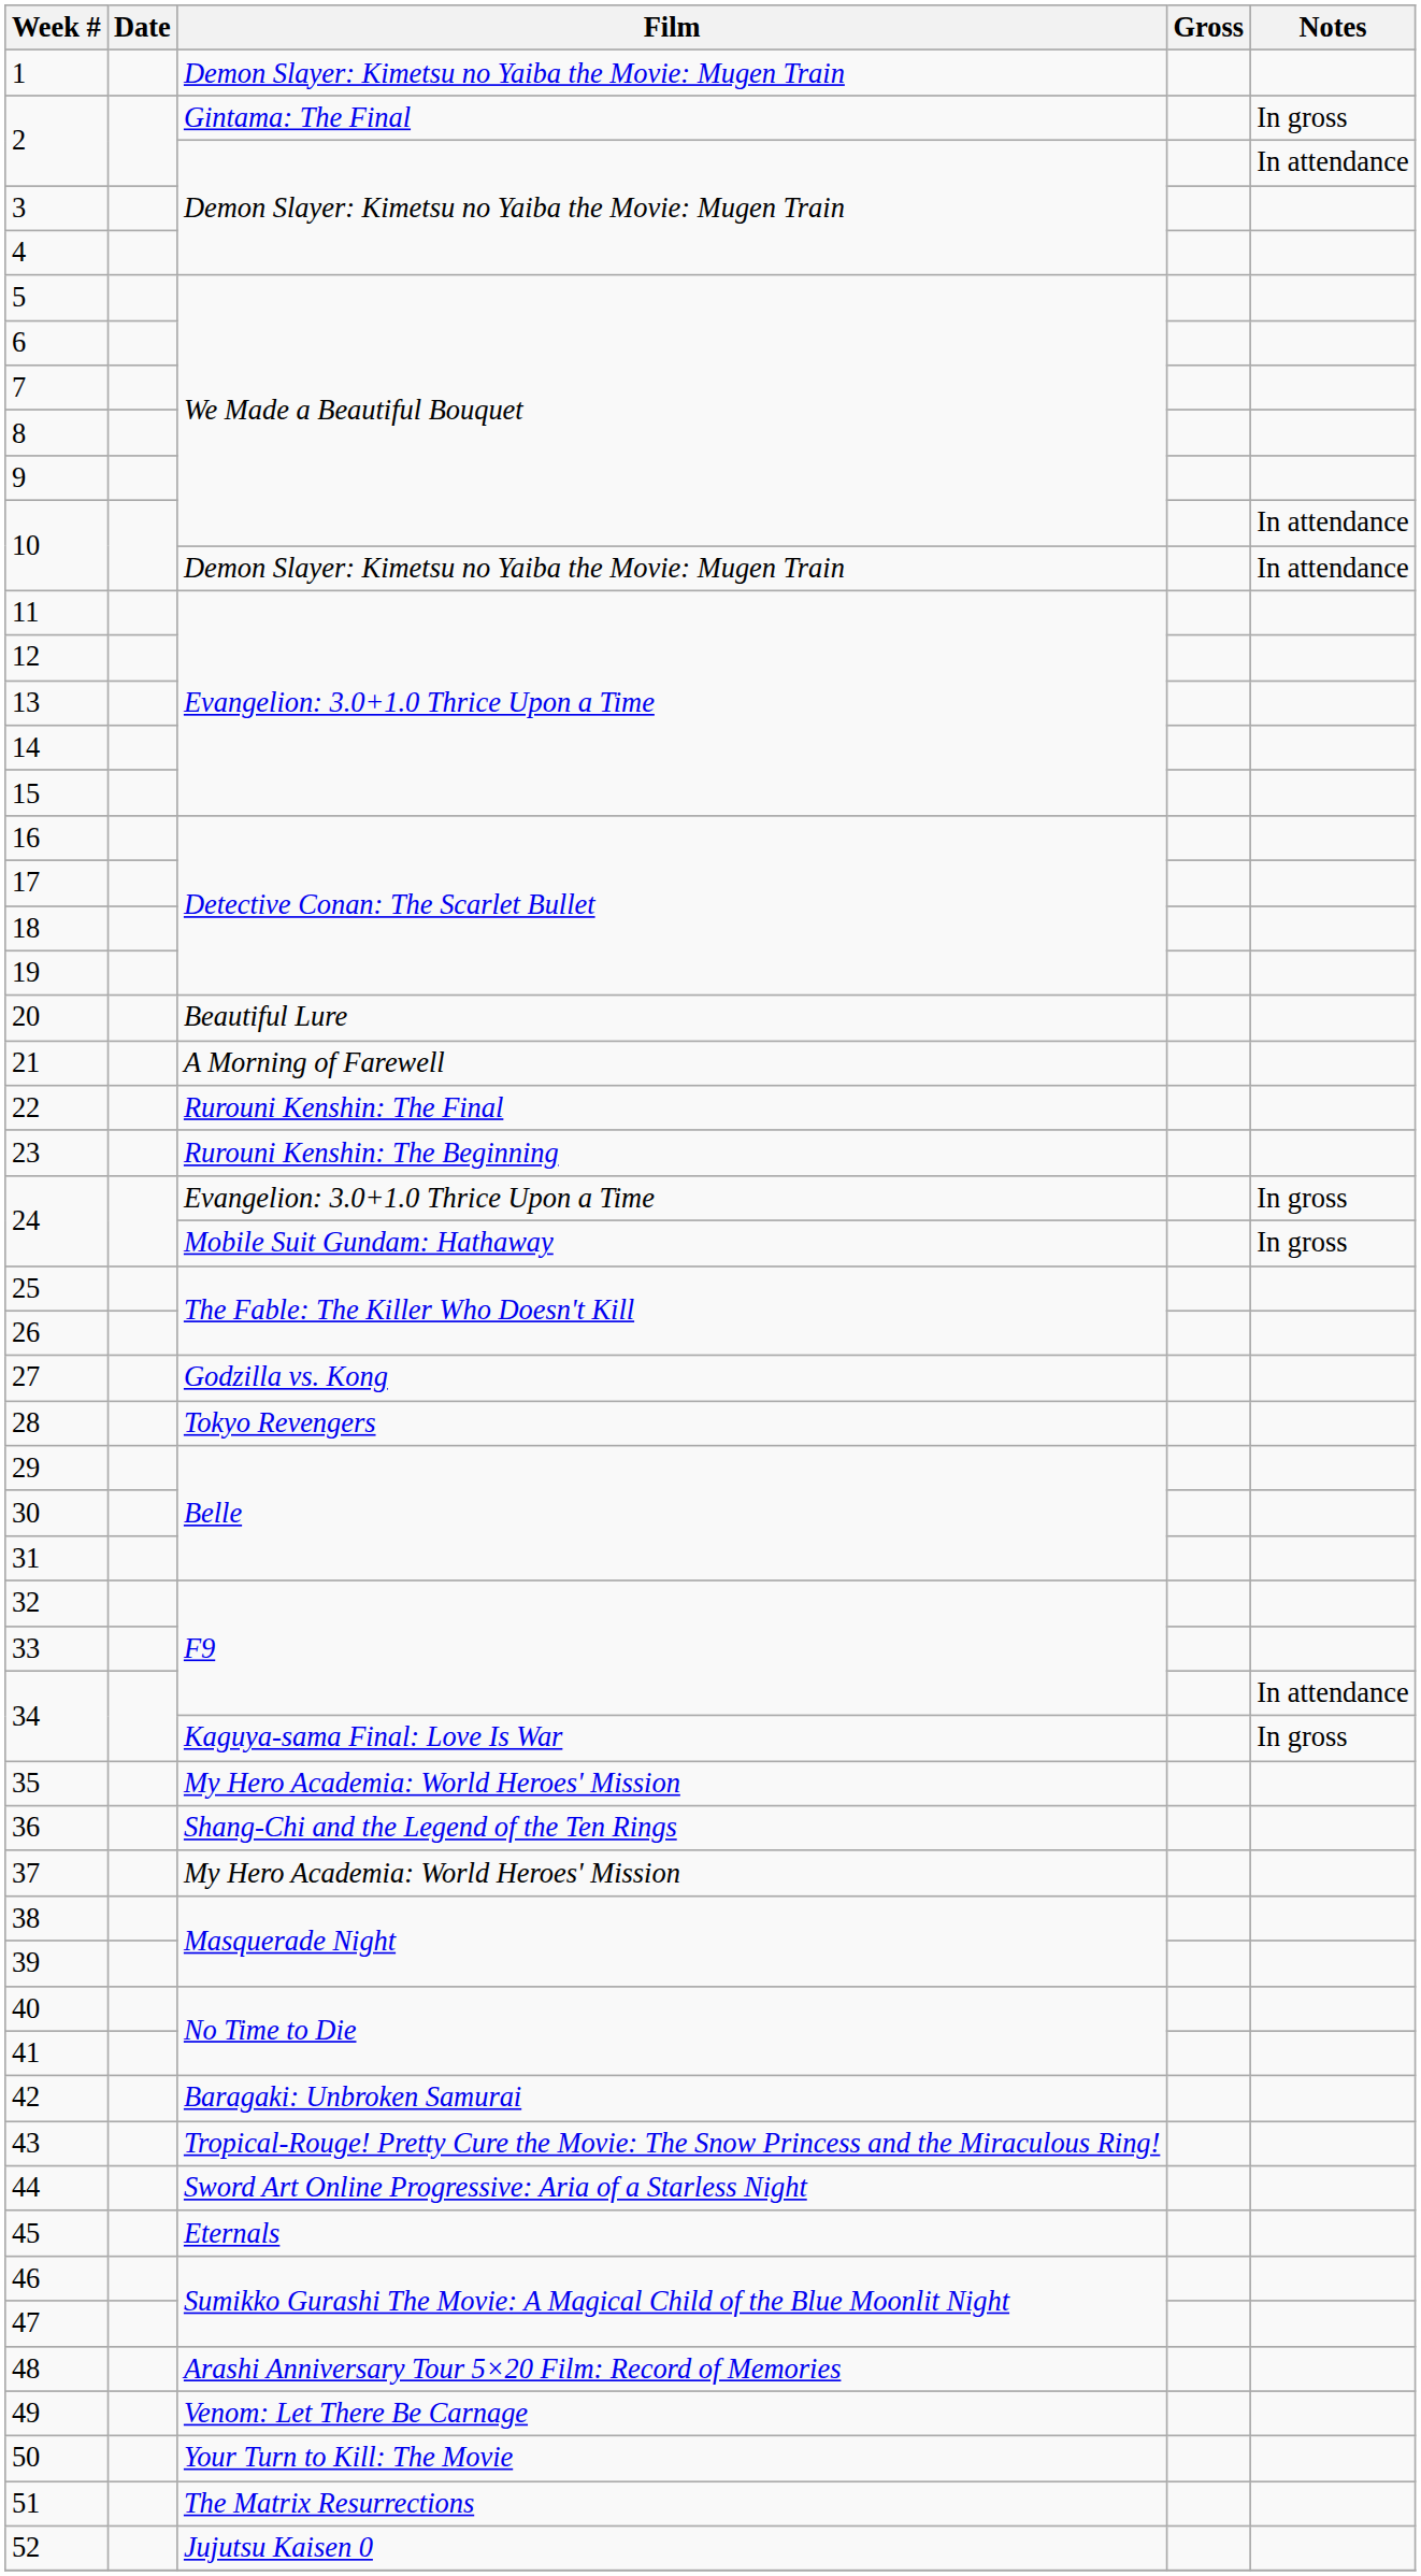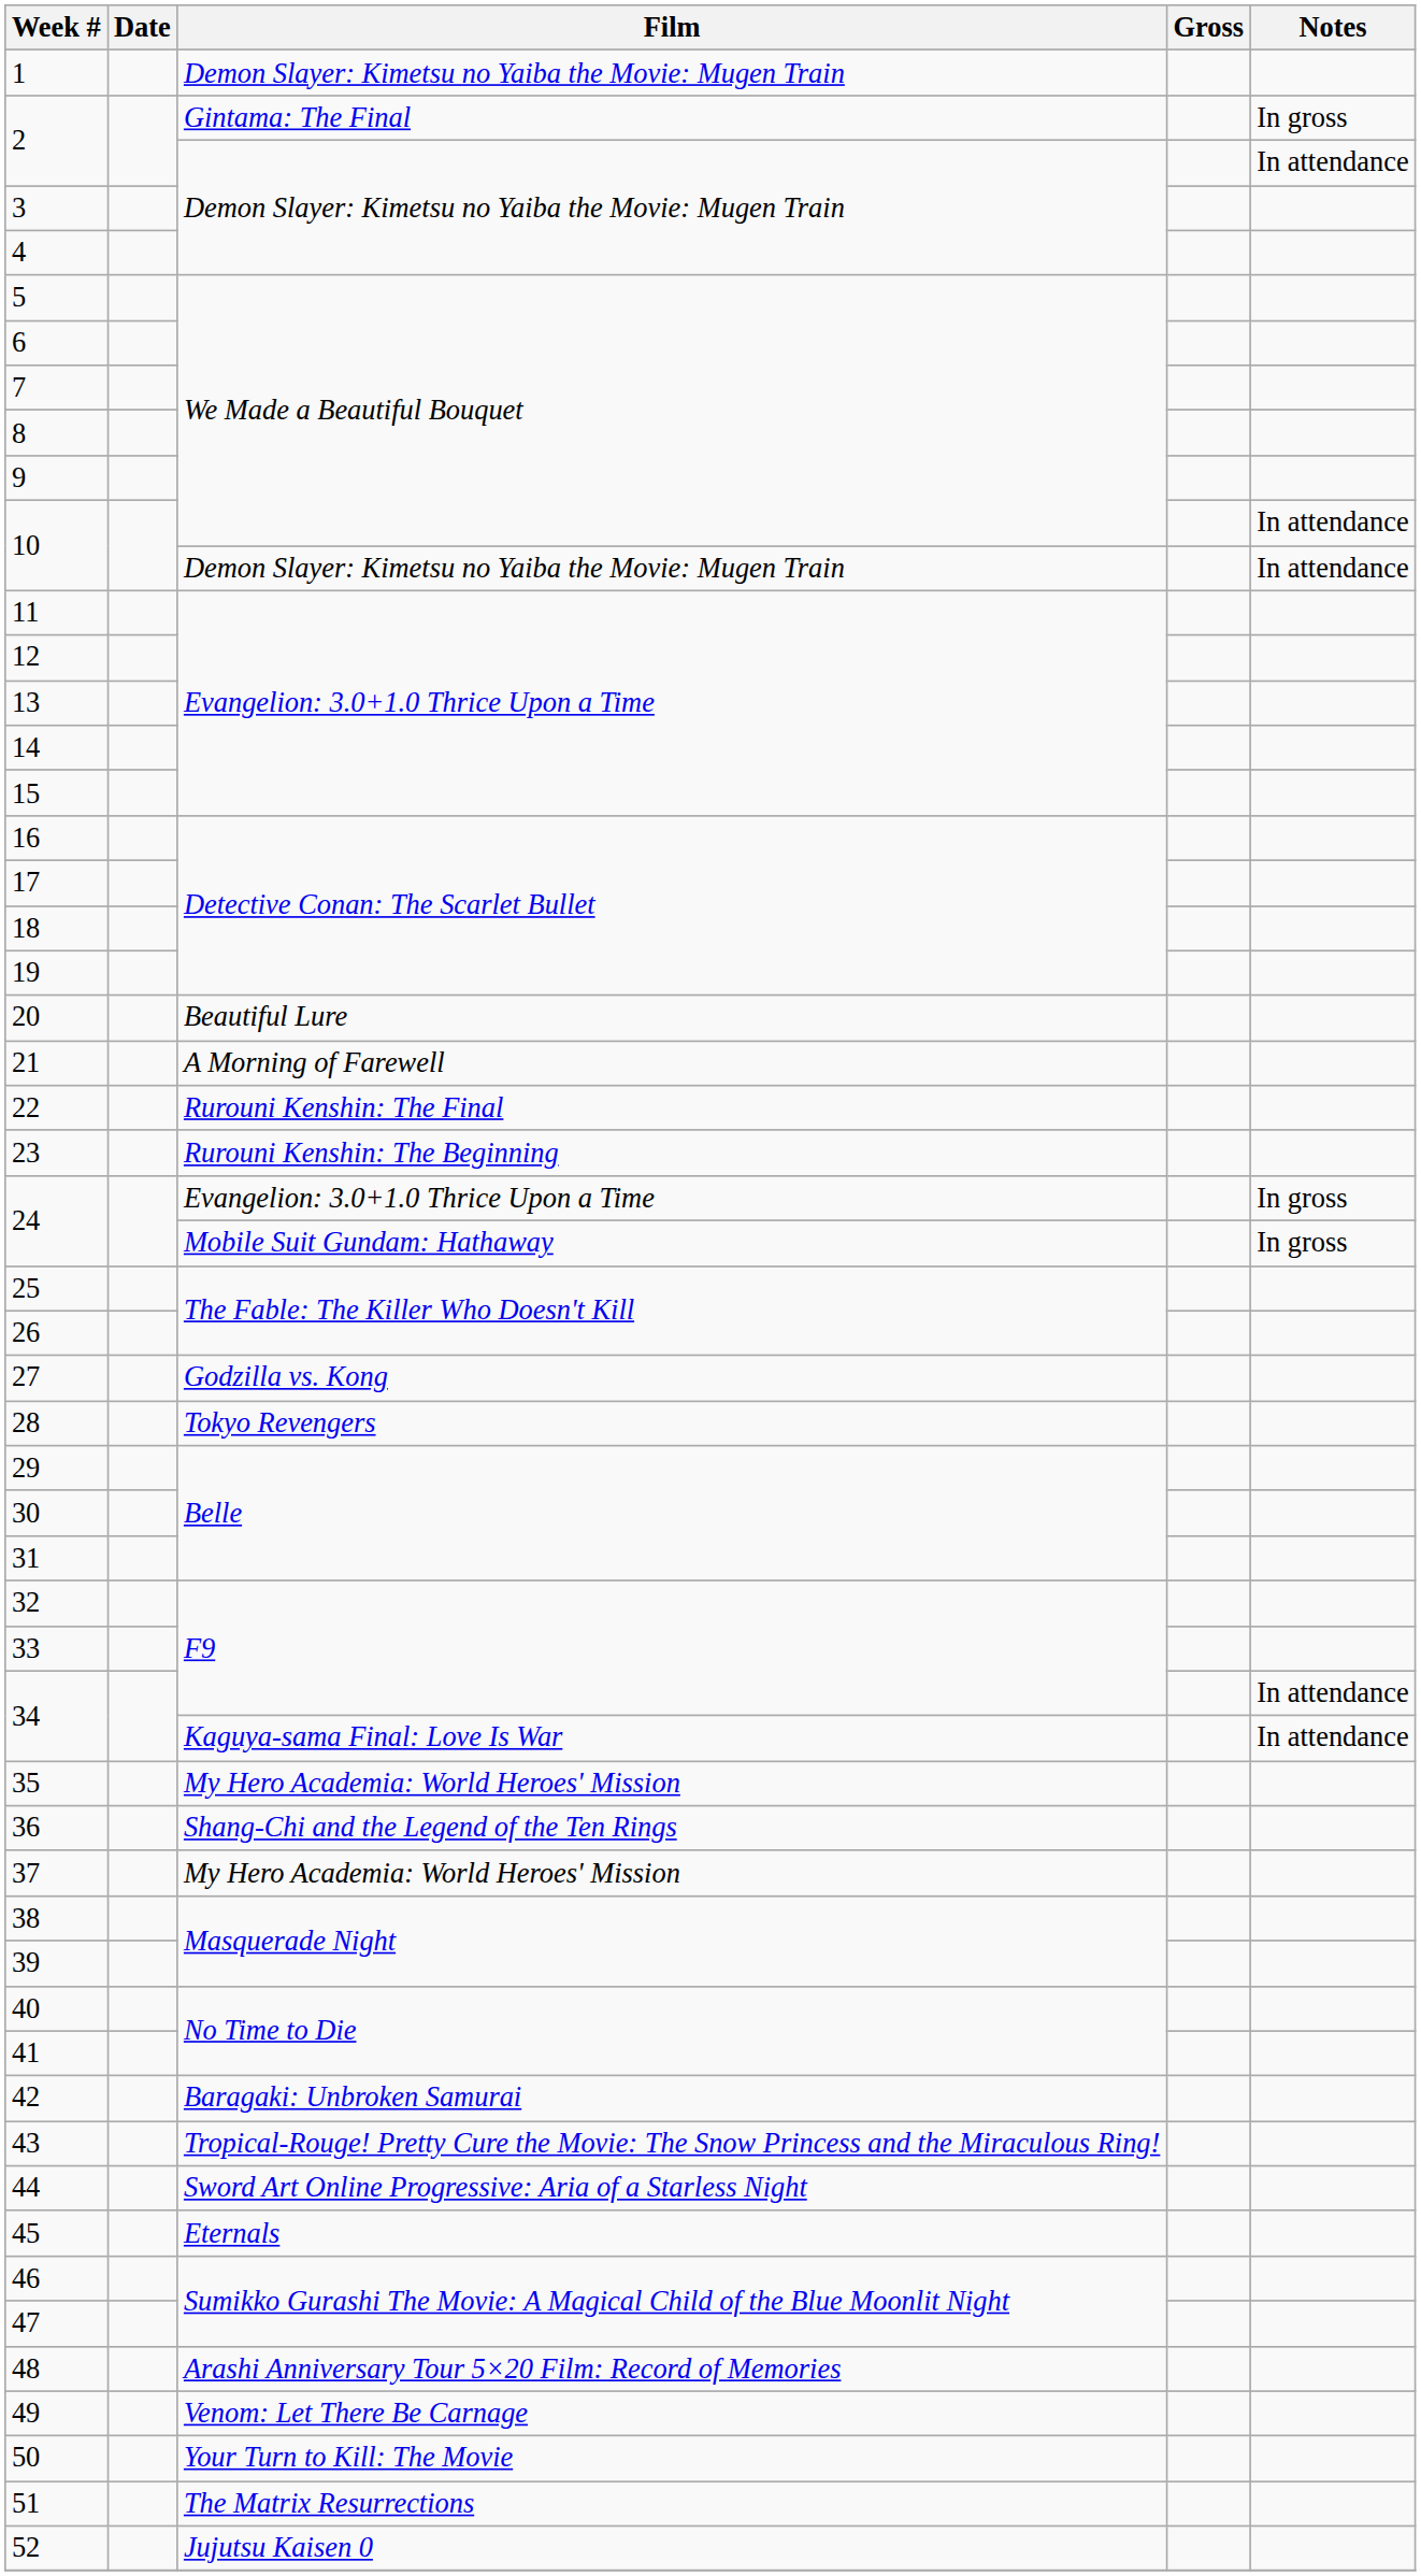34 / Kaguya-sama Final: Love Is War | Notes: In gross -> In attendance
